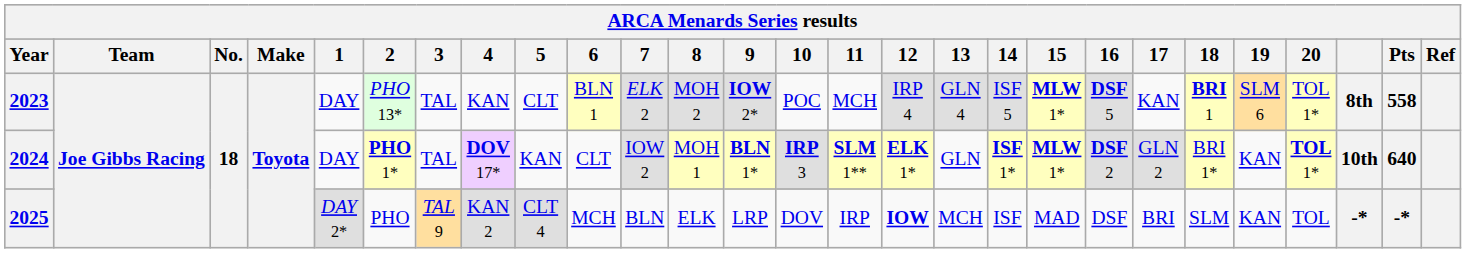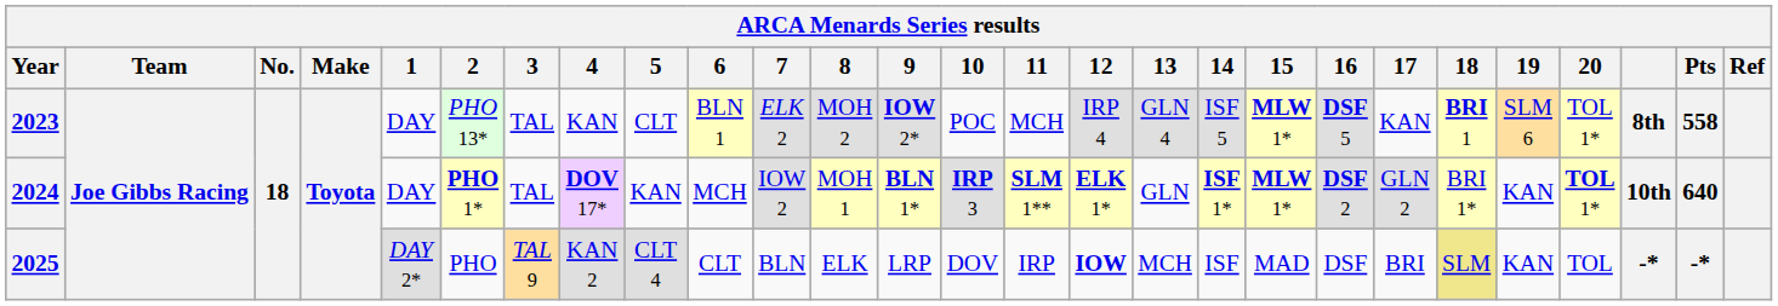2024 | 6: CLT -> MCH
2025 | 6: MCH -> CLT
2025 | 18: no background -> khaki background
